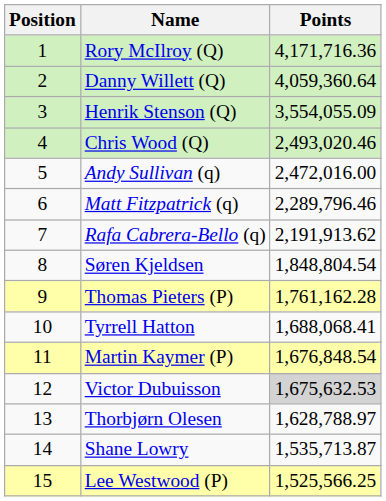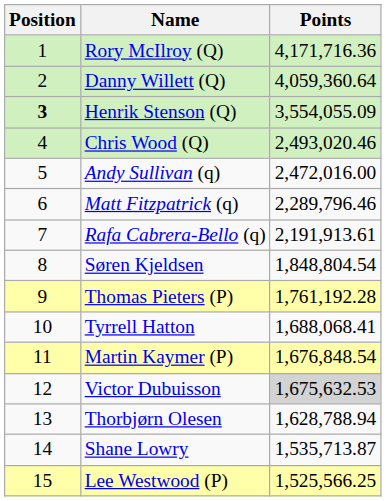Henrik Stenson (Q) | Position: normal -> bold
Rafa Cabrera-Bello (q) | Points: 2,191,913.62 -> 2,191,913.61
Thomas Pieters (P) | Points: 1,761,162.28 -> 1,761,192.28
Thorbjørn Olesen | Points: 1,628,788.97 -> 1,628,788.94
